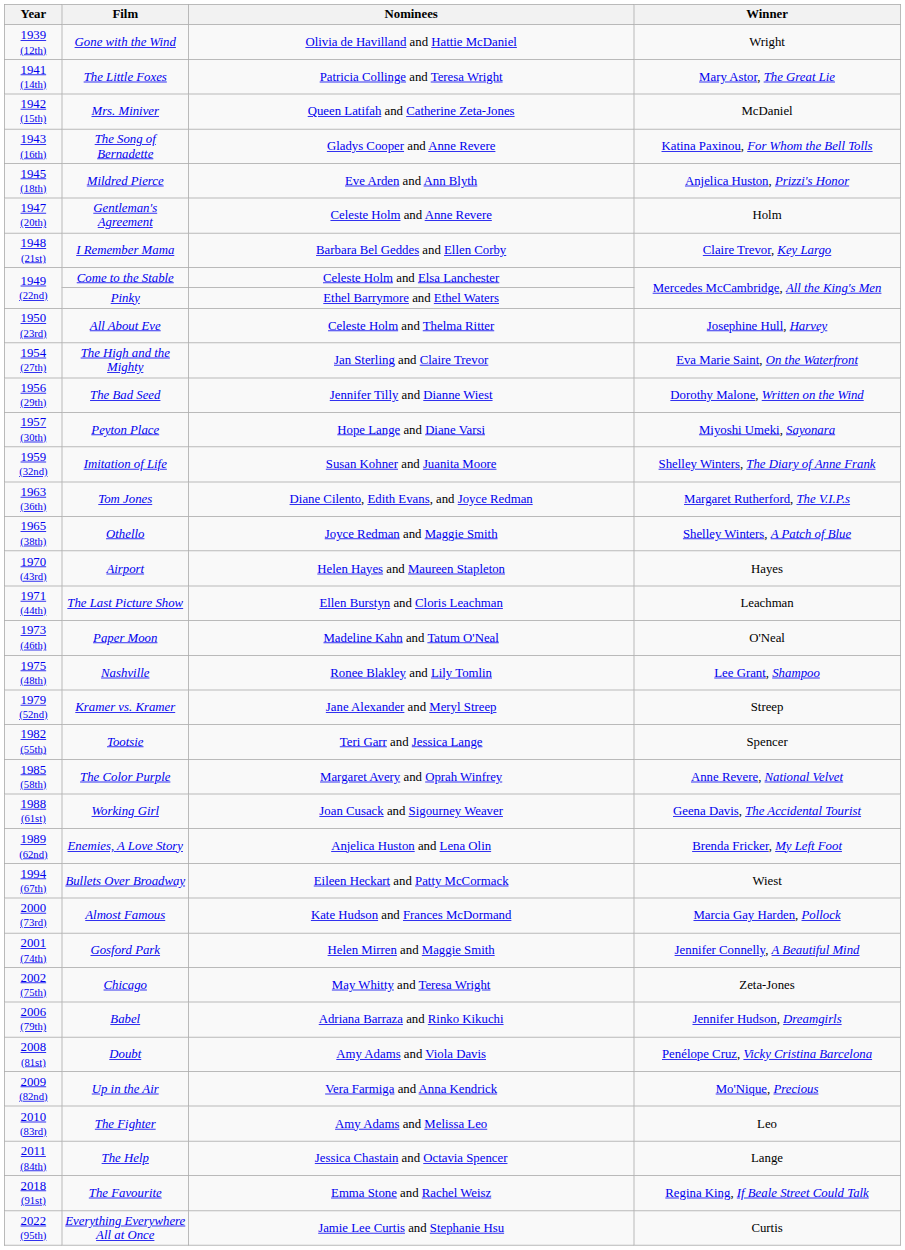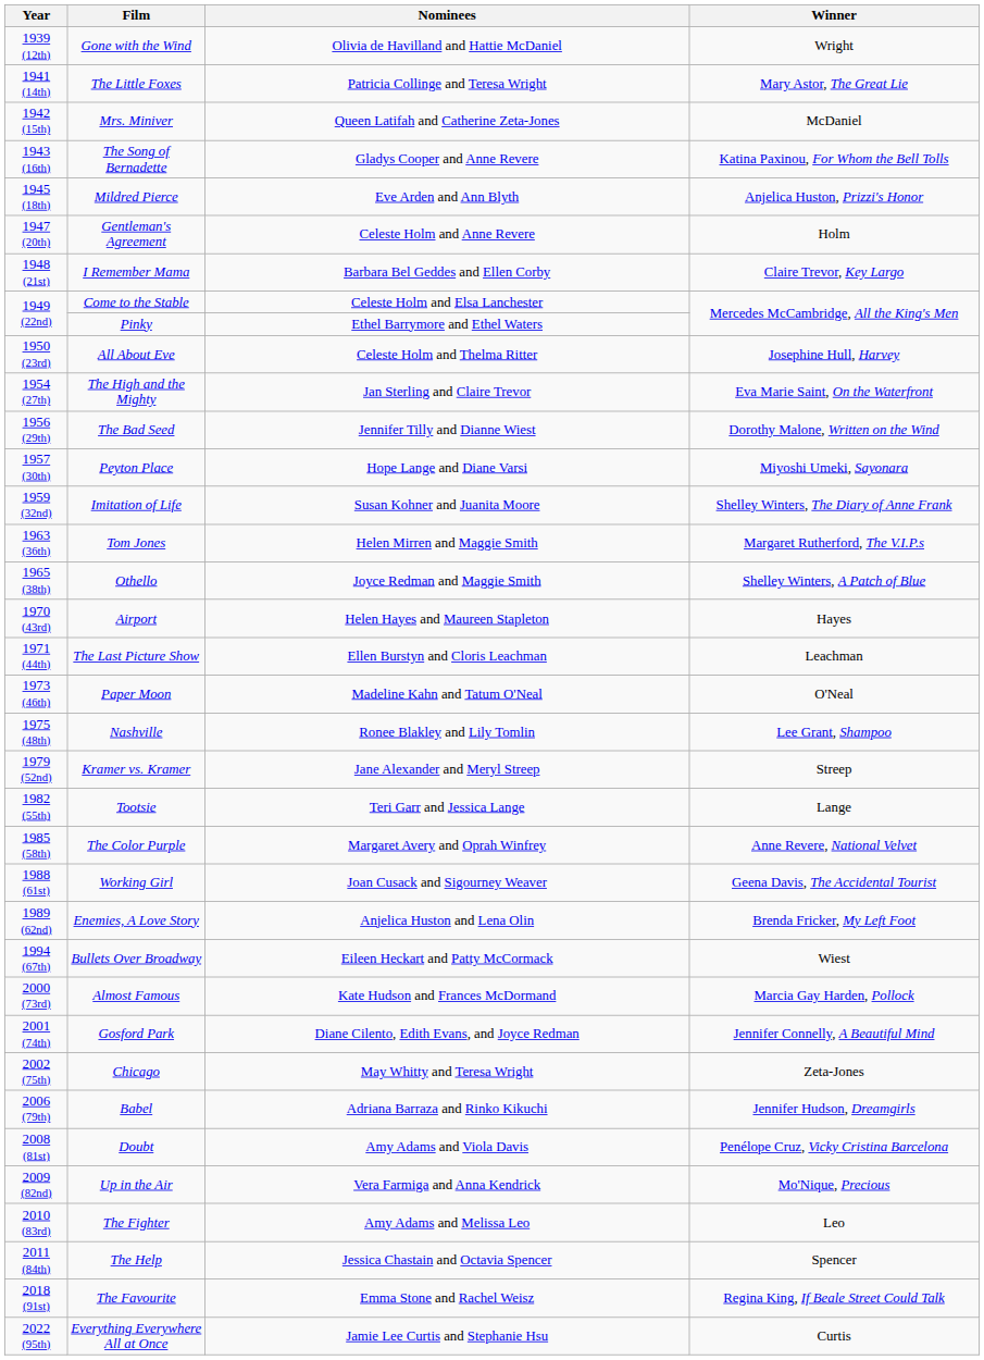Tom Jones | Nominees: Diane Cilento, Edith Evans, and Joyce Redman -> Helen Mirren and Maggie Smith
Tootsie | Winner: Spencer -> Lange
Gosford Park | Nominees: Helen Mirren and Maggie Smith -> Diane Cilento, Edith Evans, and Joyce Redman
The Help | Winner: Lange -> Spencer
